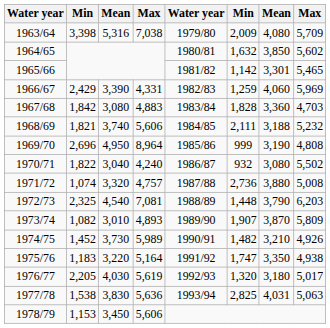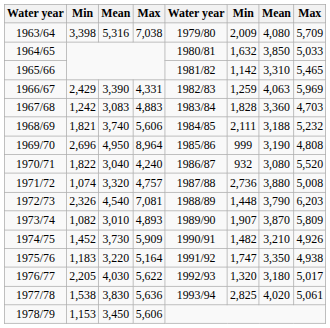1964/65 | column 8: 5,602 -> 5,033
1965/66 | column 7: 3,301 -> 3,310
1966/67 | column 7: 4,060 -> 4,063
1967/68 | column 2: 1,842 -> 1,242
1967/68 | column 3: 3,080 -> 3,083
1970/71 | column 8: 5,502 -> 5,520
1972/73 | column 2: 2,325 -> 2,326
1974/75 | column 4: 5,989 -> 5,909
1976/77 | column 4: 5,619 -> 5,622
1977/78 | column 7: 4,031 -> 4,020
1977/78 | column 8: 5,063 -> 5,061
